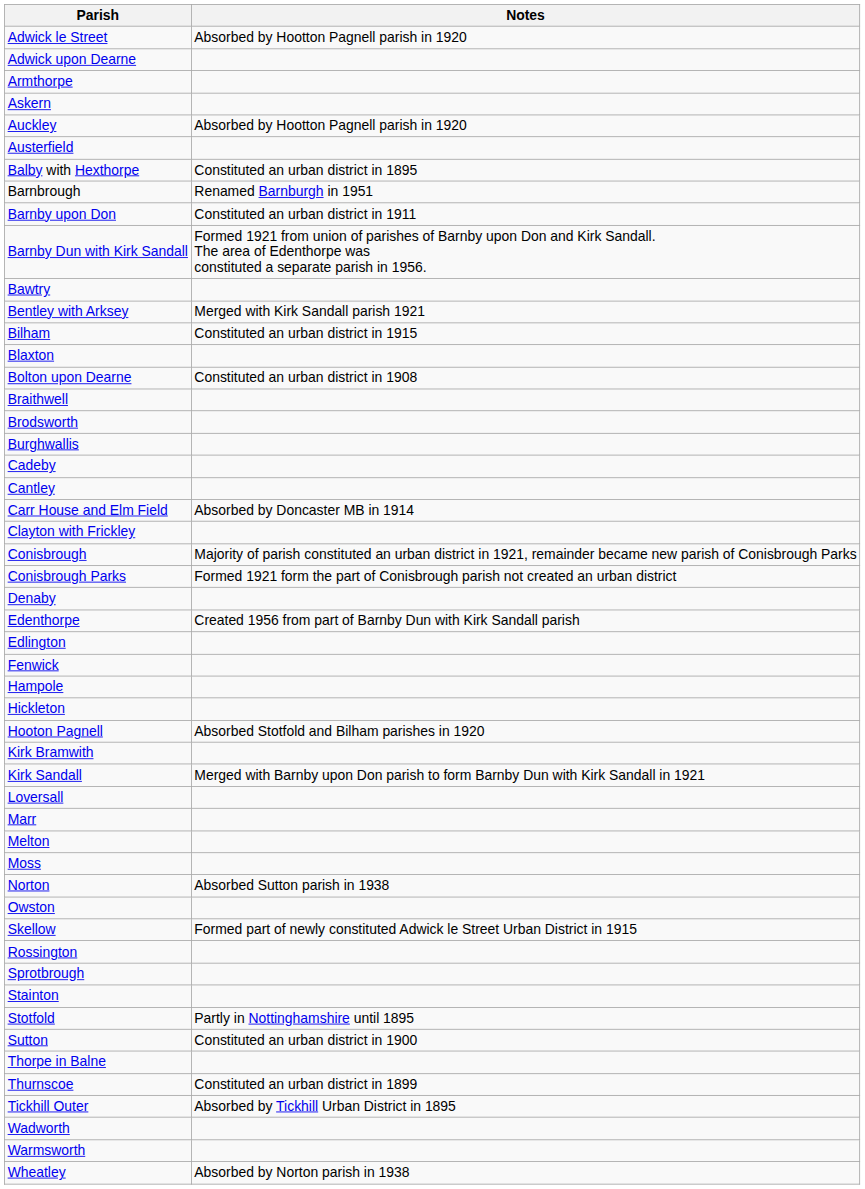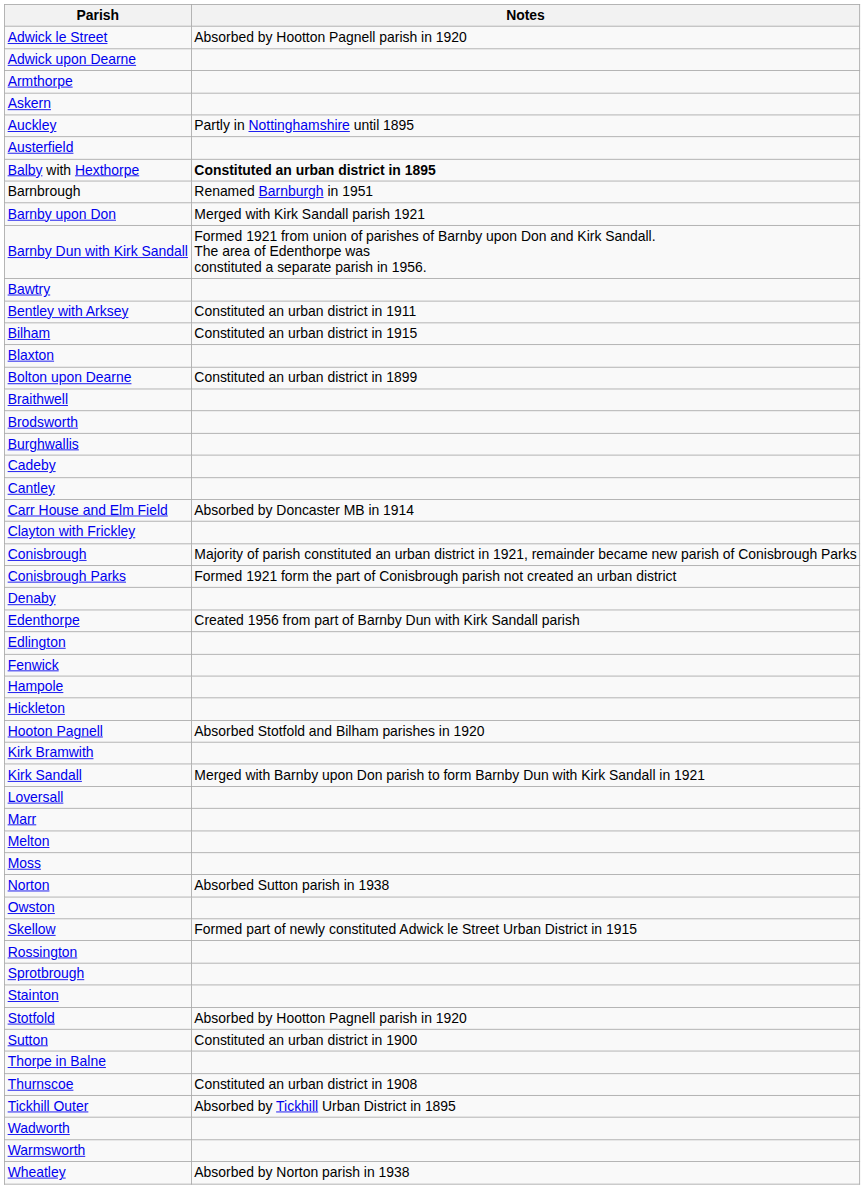Auckley | Notes: Absorbed by Hootton Pagnell parish in 1920 -> Partly in Nottinghamshire until 1895
Balby with Hexthorpe | Notes: normal -> bold
Barnby upon Don | Notes: Constituted an urban district in 1911 -> Merged with Kirk Sandall parish 1921
Bentley with Arksey | Notes: Merged with Kirk Sandall parish 1921 -> Constituted an urban district in 1911
Bolton upon Dearne | Notes: Constituted an urban district in 1908 -> Constituted an urban district in 1899
Stotfold | Notes: Partly in Nottinghamshire until 1895 -> Absorbed by Hootton Pagnell parish in 1920
Thurnscoe | Notes: Constituted an urban district in 1899 -> Constituted an urban district in 1908
